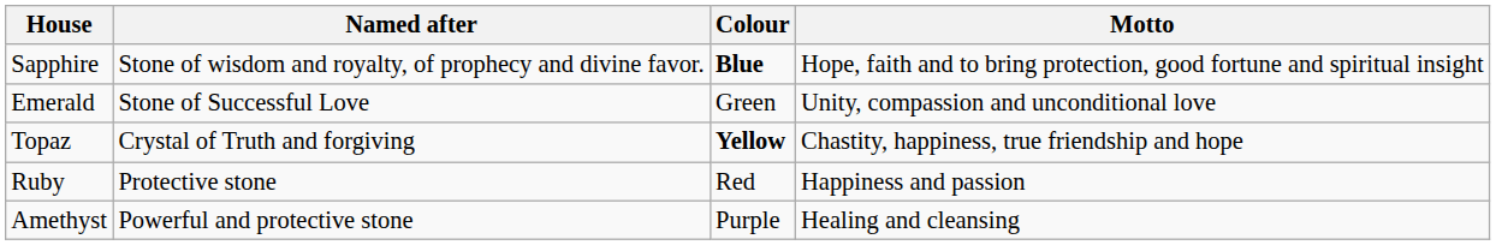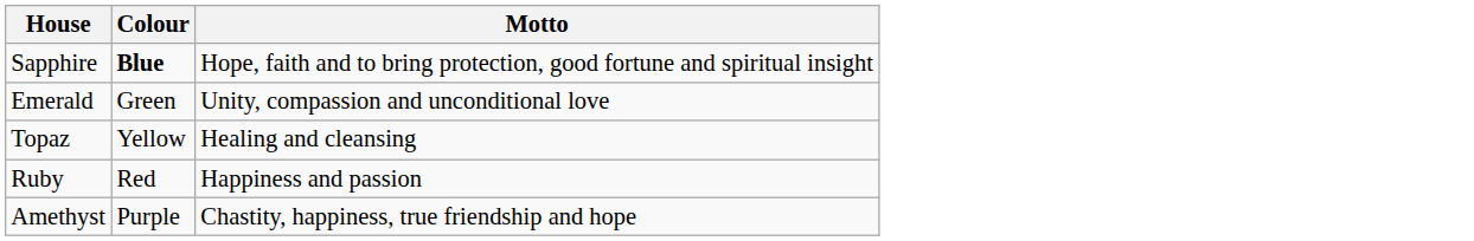- column: Named after | Stone of wisdom and royalty, of prophecy and divine favor. | Stone of Successful Love | Crystal of Truth and forgiving | Protective stone | Powerful and protective stone
Topaz | Colour: bold -> normal
Topaz | Motto: Chastity, happiness, true friendship and hope -> Healing and cleansing
Amethyst | Motto: Healing and cleansing -> Chastity, happiness, true friendship and hope
